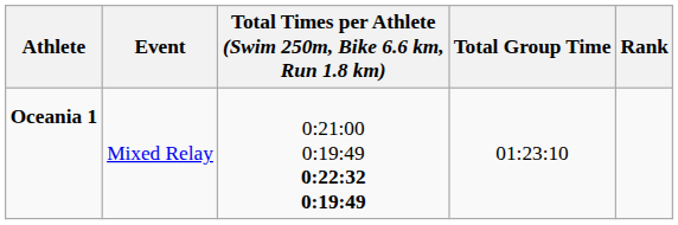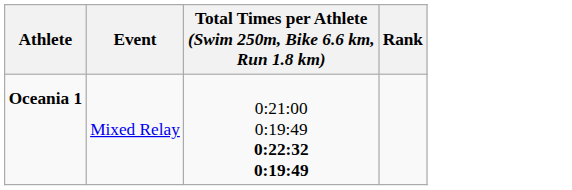- column: Total Group Time | 01:23:10
